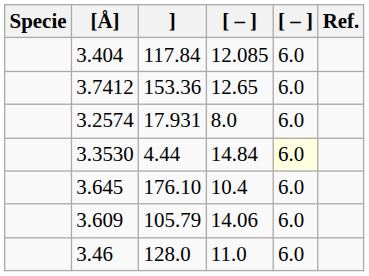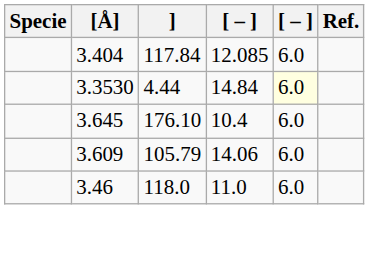- row: 3.7412 | 153.36 | 12.65 | 6.0
- row: 3.2574 | 17.931 | 8.0 | 6.0
3.46 | ]: 128.0 -> 118.0
